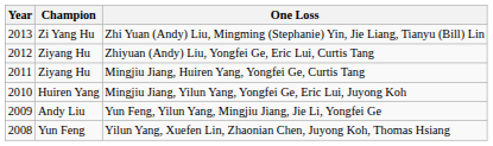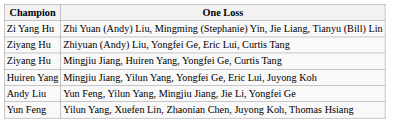- column: Year | 2013 | 2012 | 2011 | 2010 | 2009 | 2008
